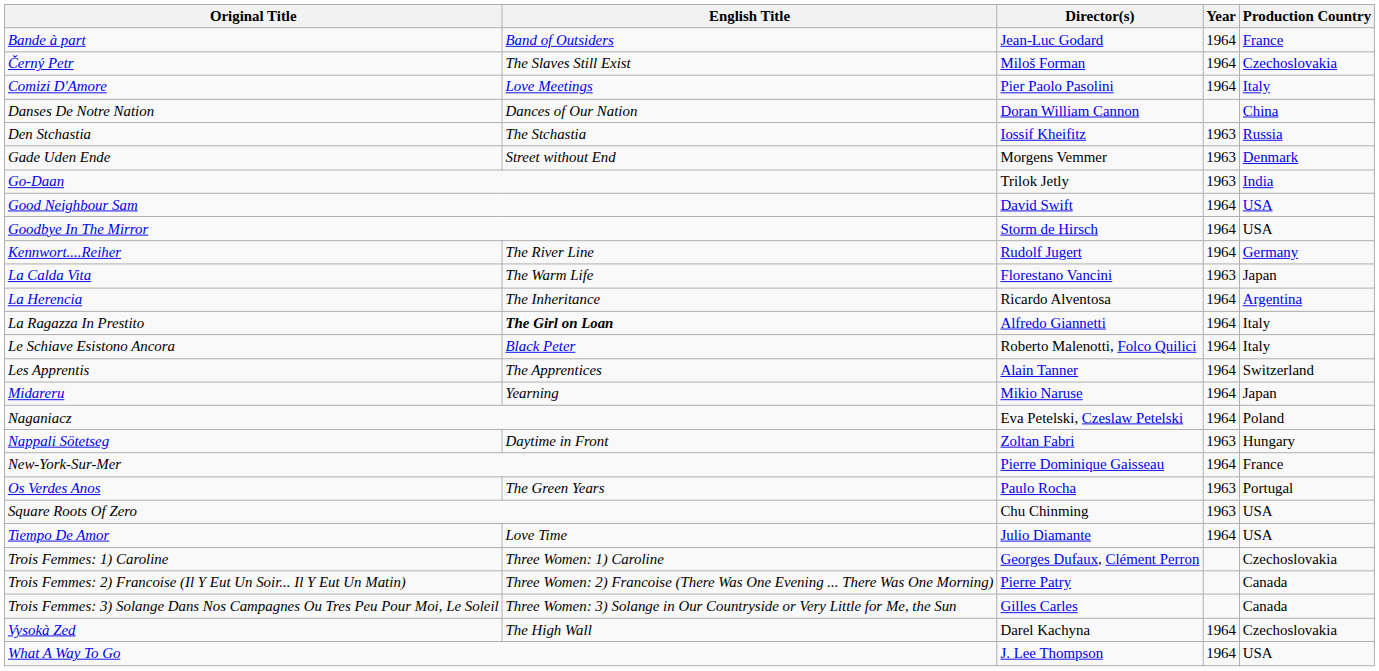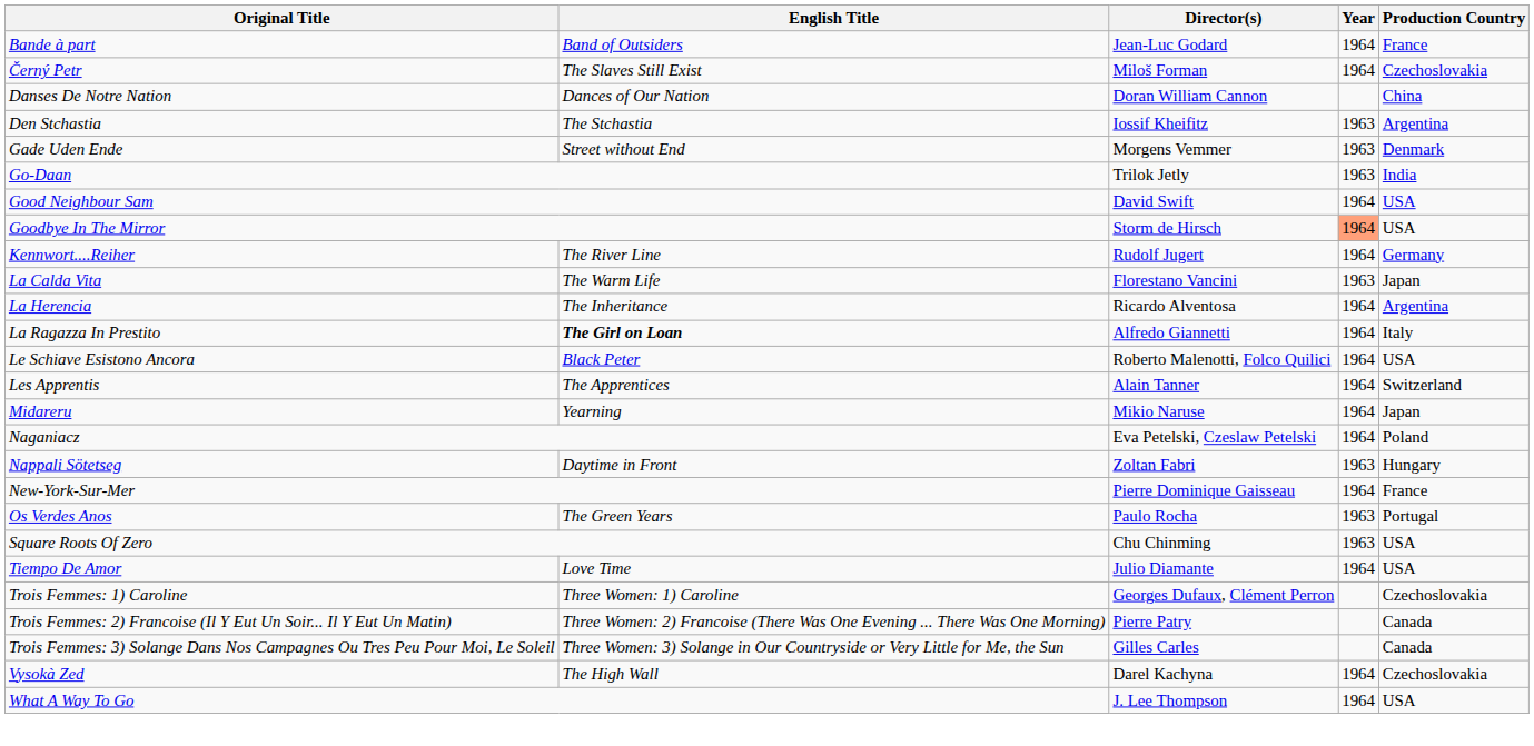- row: Comizi D'Amore | Love Meetings | Pier Paolo Pasolini | 1964 | Italy
Den Stchastia | Production Country: Russia -> Argentina
Goodbye In The Mirror | Year: no background -> lightsalmon background
Le Schiave Esistono Ancora | Production Country: Italy -> USA
